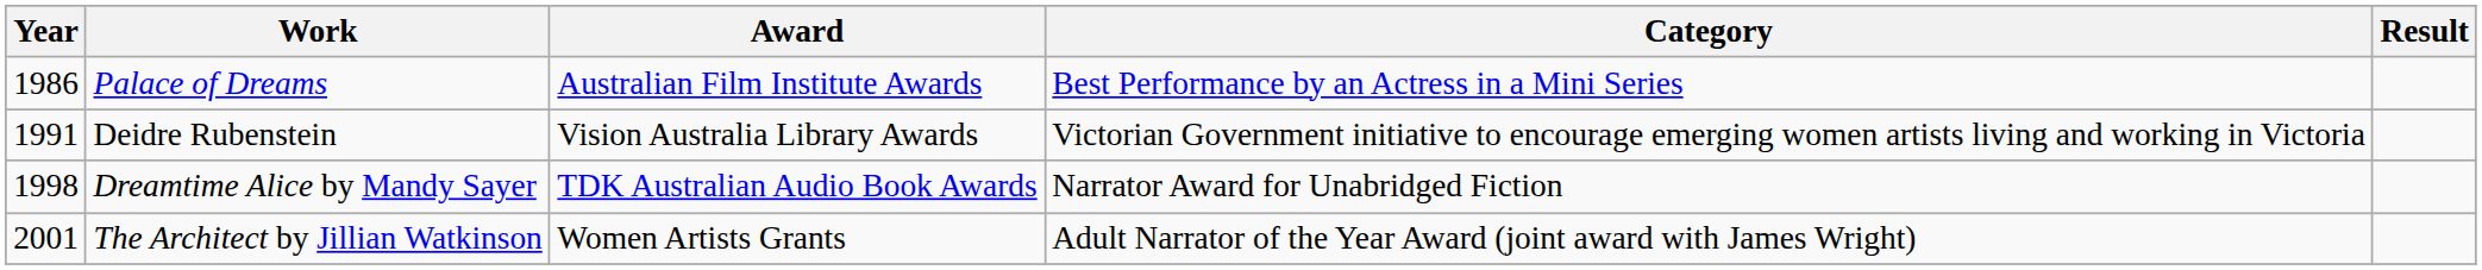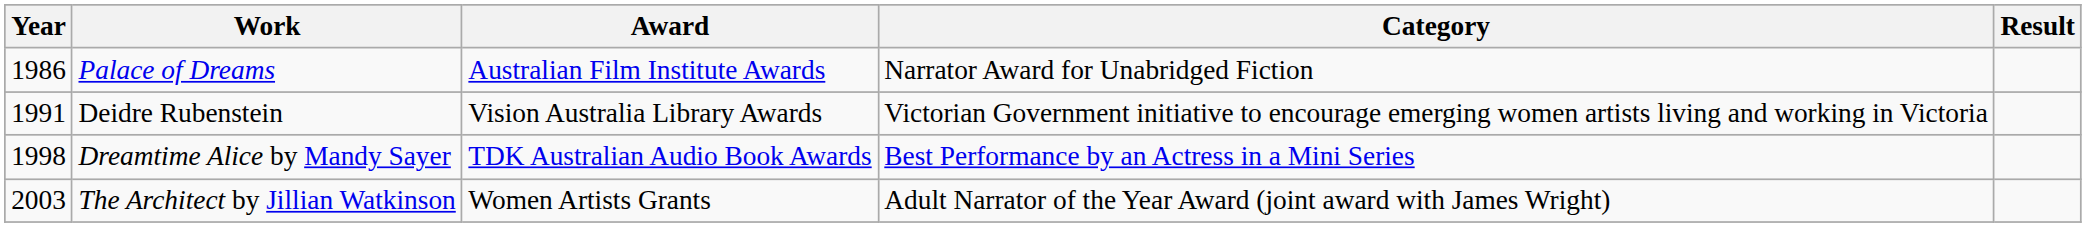Palace of Dreams | Category: Best Performance by an Actress in a Mini Series -> Narrator Award for Unabridged Fiction
Dreamtime Alice by Mandy Sayer | Category: Narrator Award for Unabridged Fiction -> Best Performance by an Actress in a Mini Series
The Architect by Jillian Watkinson | Year: 2001 -> 2003
